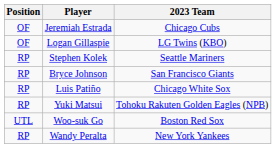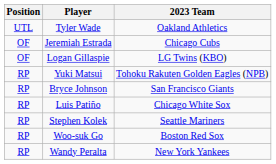+ row: UTL | Tyler Wade | Oakland Athletics
rows swapped: Stephen Kolek <-> Yuki Matsui
Woo-suk Go | Position: UTL -> RP
